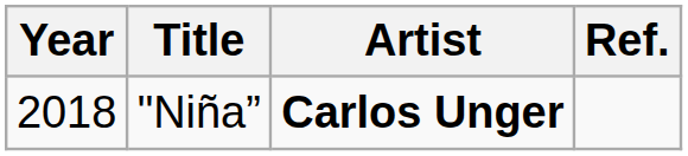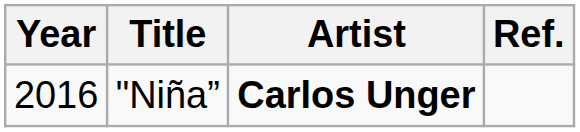"Niña” | Year: 2018 -> 2016
